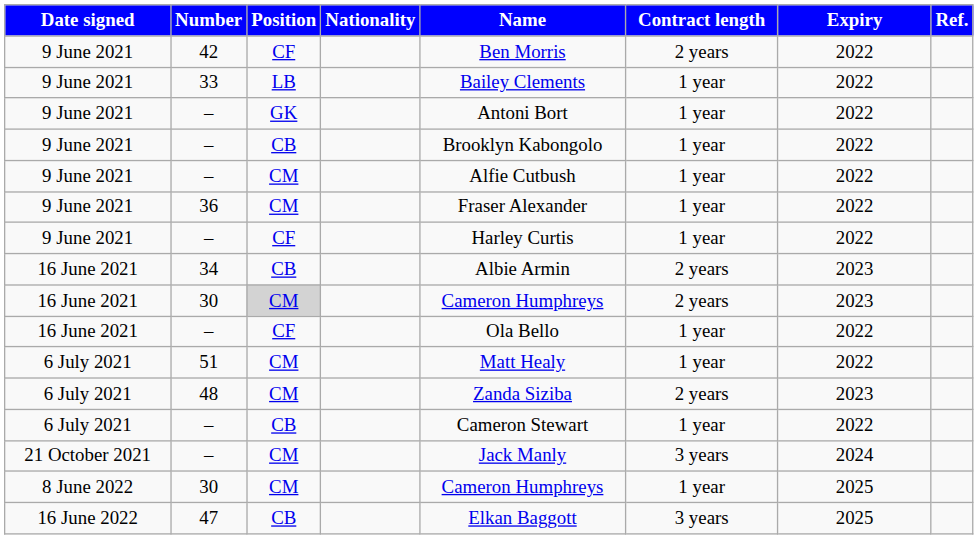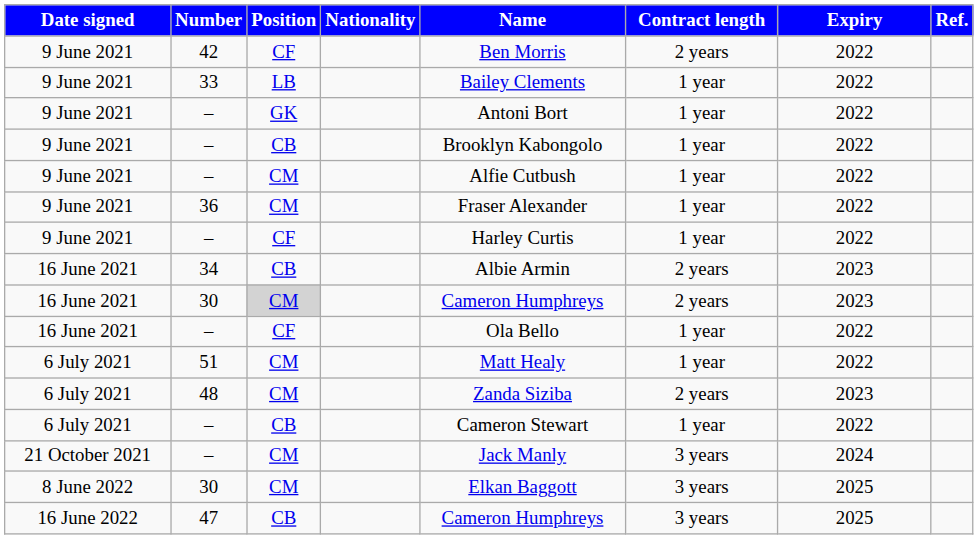8 June 2022 / 30 | Name: Cameron Humphreys -> Elkan Baggott
8 June 2022 / 30 | Contract length: 1 year -> 3 years
47 | Name: Elkan Baggott -> Cameron Humphreys
